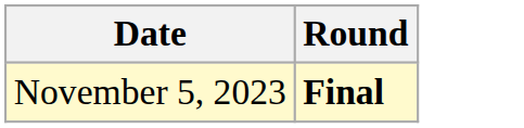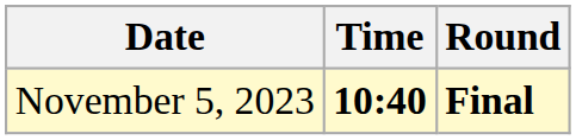+ column: Time | 10:40
